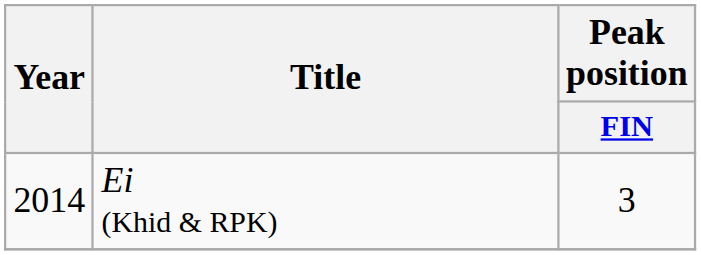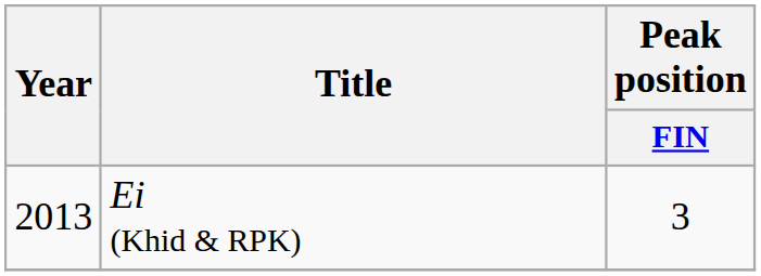Ei (Khid & RPK) | Year: 2014 -> 2013
